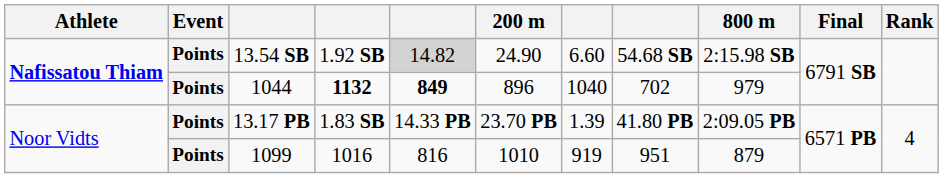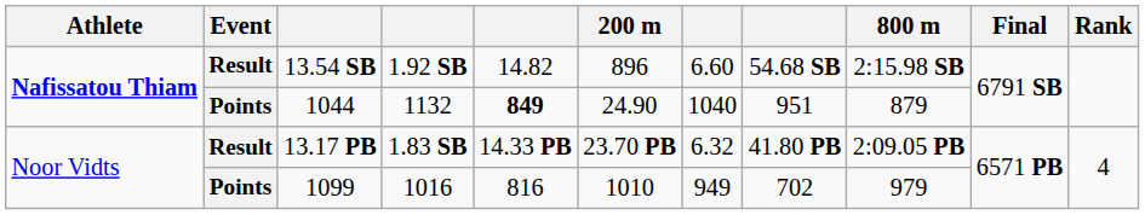13.54 SB | Event: Points -> Result
13.54 SB | column 5: lightgrey background -> no background
13.54 SB | 200 m: 24.90 -> 896
1044 | column 4: bold -> normal
1044 | 200 m: 896 -> 24.90
1044 | column 8: 702 -> 951
1044 | 800 m: 979 -> 879
13.17 PB | Event: Points -> Result
13.17 PB | column 7: 1.39 -> 6.32
1099 | column 7: 919 -> 949
1099 | column 8: 951 -> 702
1099 | 800 m: 879 -> 979
